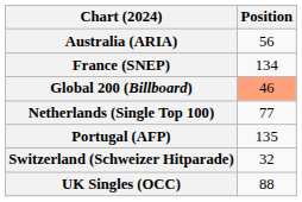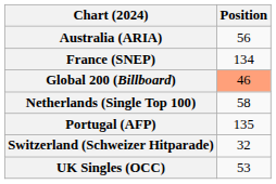Netherlands (Single Top 100) | Position: 77 -> 58
UK Singles (OCC) | Position: 88 -> 53
